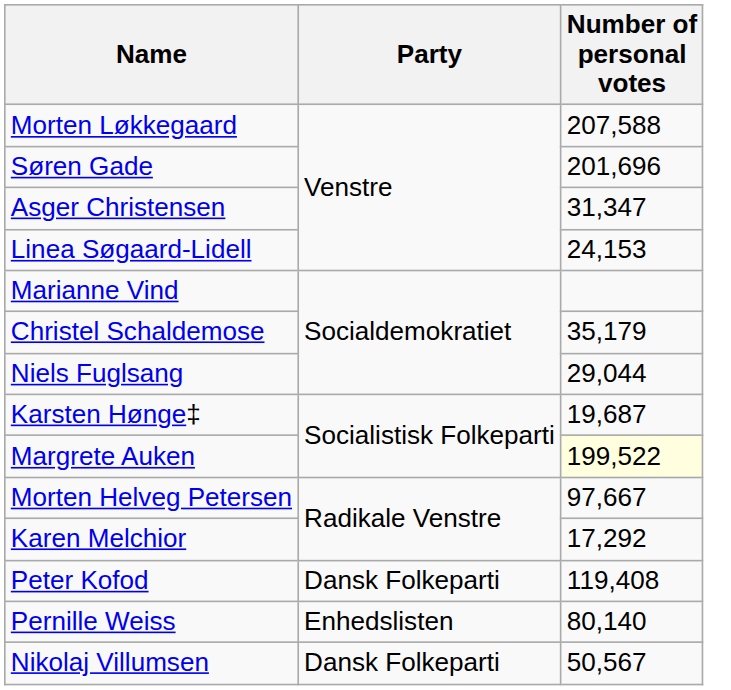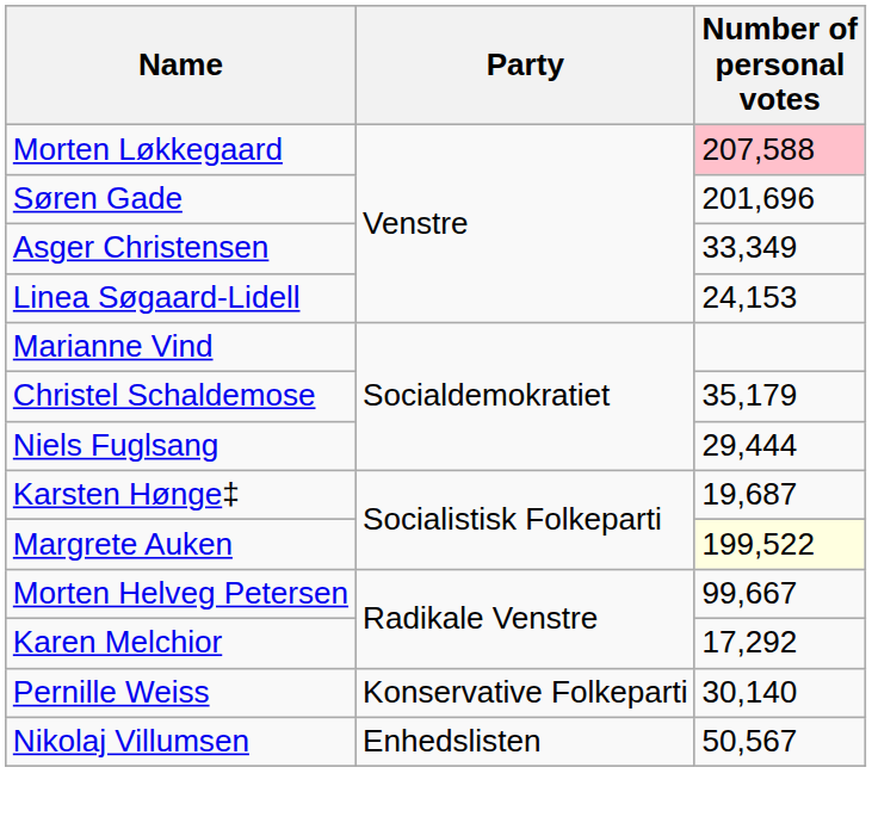Morten Løkkegaard | Number of personal votes: no background -> pink background
Asger Christensen | Number of personal votes: 31,347 -> 33,349
Niels Fuglsang | Number of personal votes: 29,044 -> 29,444
Morten Helveg Petersen | Number of personal votes: 97,667 -> 99,667
- row: Peter Kofod | Dansk Folkeparti | 119,408
Pernille Weiss | Party: Enhedslisten -> Konservative Folkeparti
Pernille Weiss | Number of personal votes: 80,140 -> 30,140
Nikolaj Villumsen | Party: Dansk Folkeparti -> Enhedslisten
